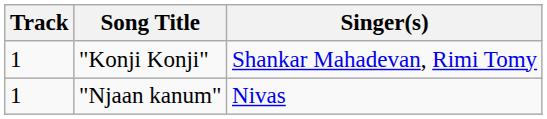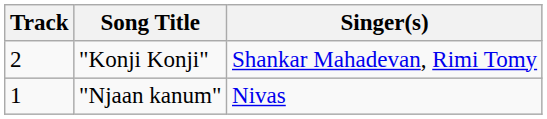"Konji Konji" | Track: 1 -> 2
